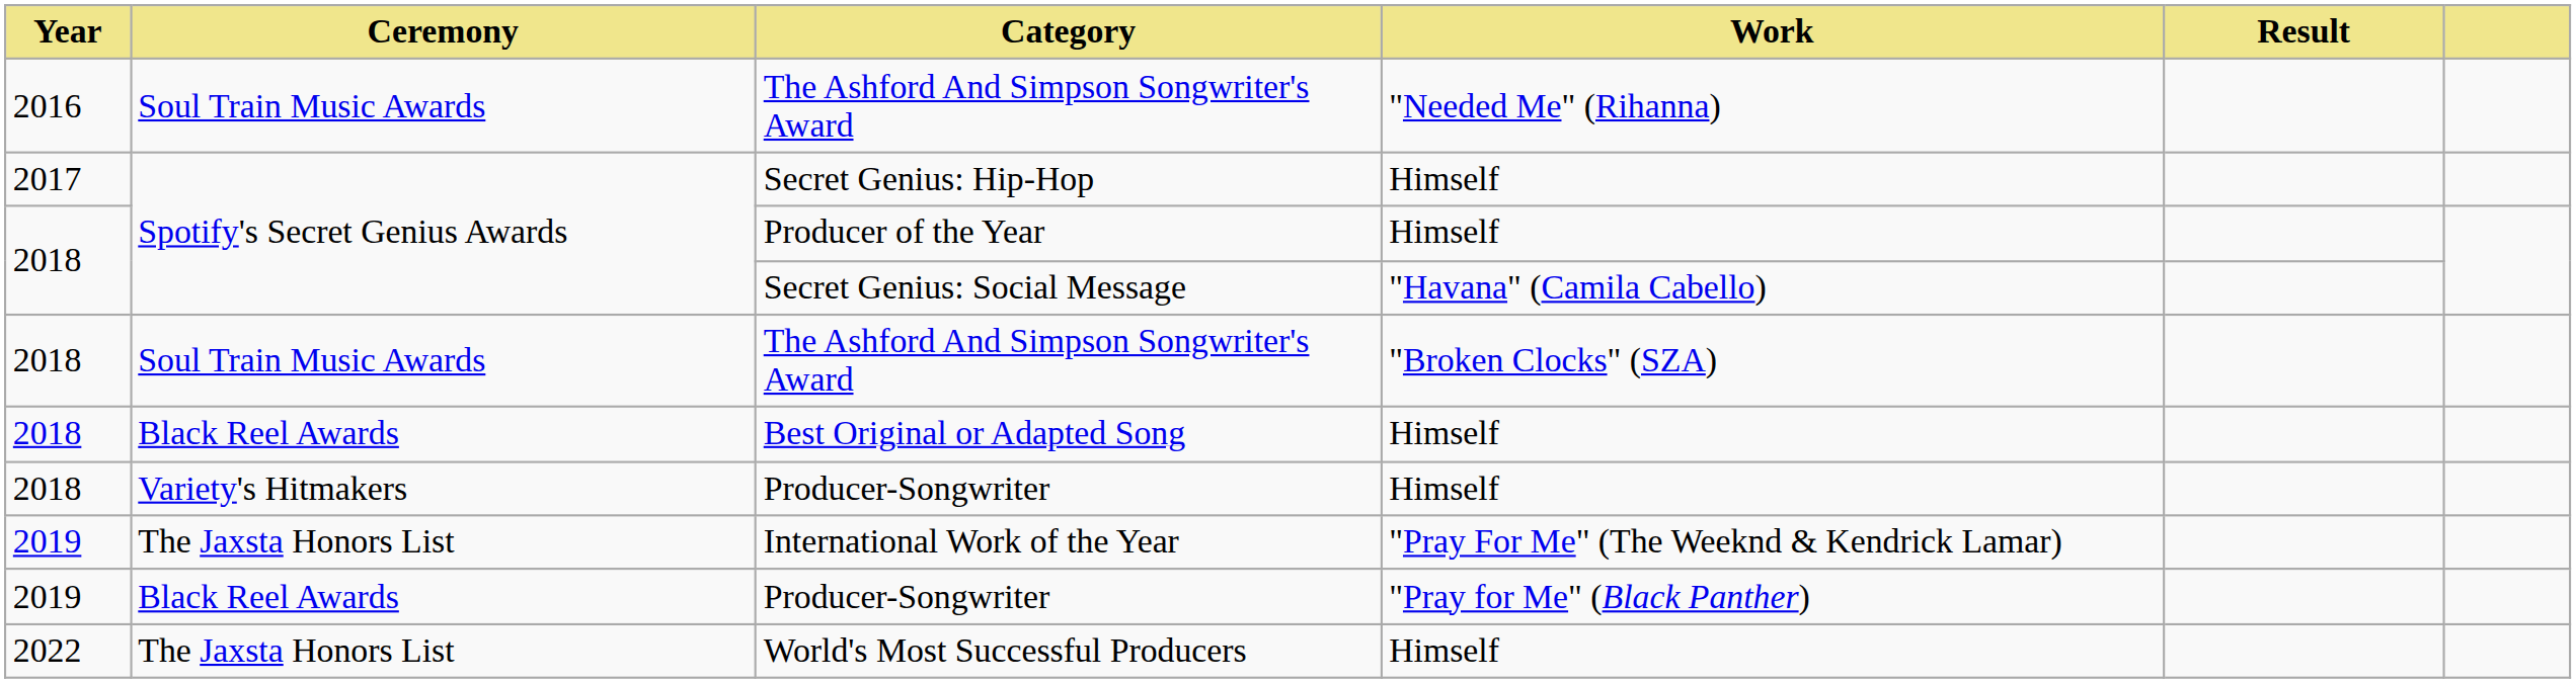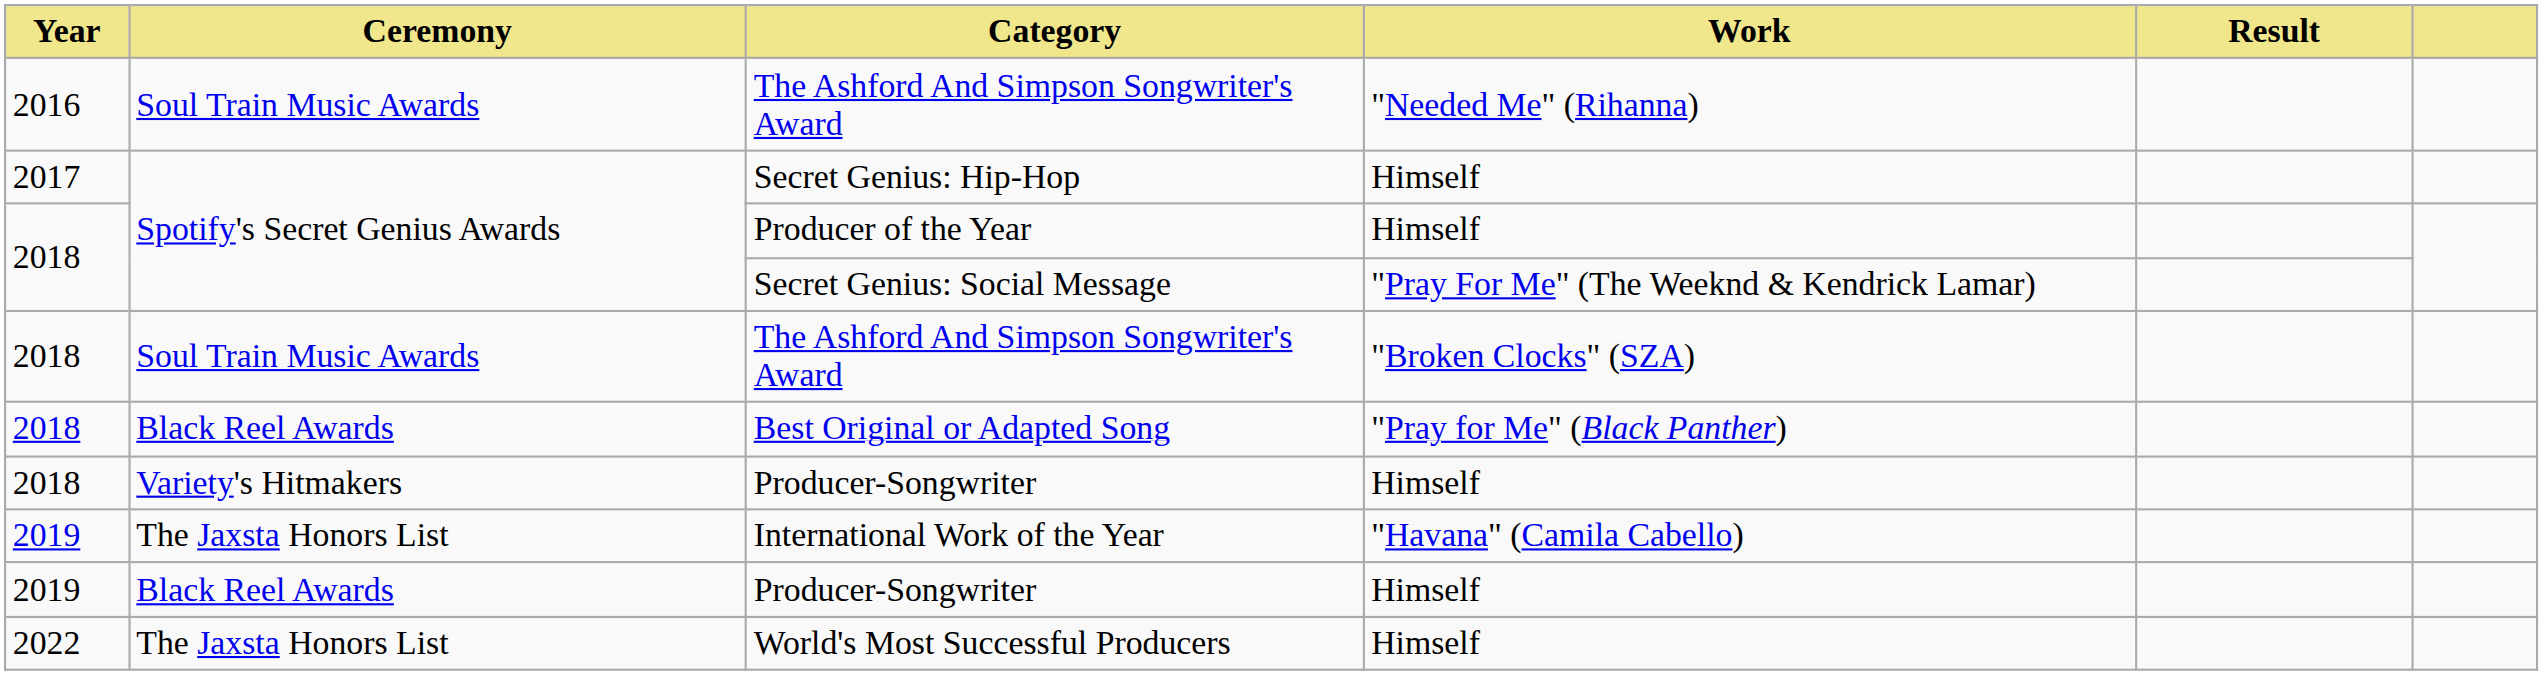Secret Genius: Social Message | Work: "Havana" (Camila Cabello) -> "Pray For Me" (The Weeknd & Kendrick Lamar)
Best Original or Adapted Song | Work: Himself -> "Pray for Me" (Black Panther)
International Work of the Year | Work: "Pray For Me" (The Weeknd & Kendrick Lamar) -> "Havana" (Camila Cabello)
2019 / Producer-Songwriter | Work: "Pray for Me" (Black Panther) -> Himself
